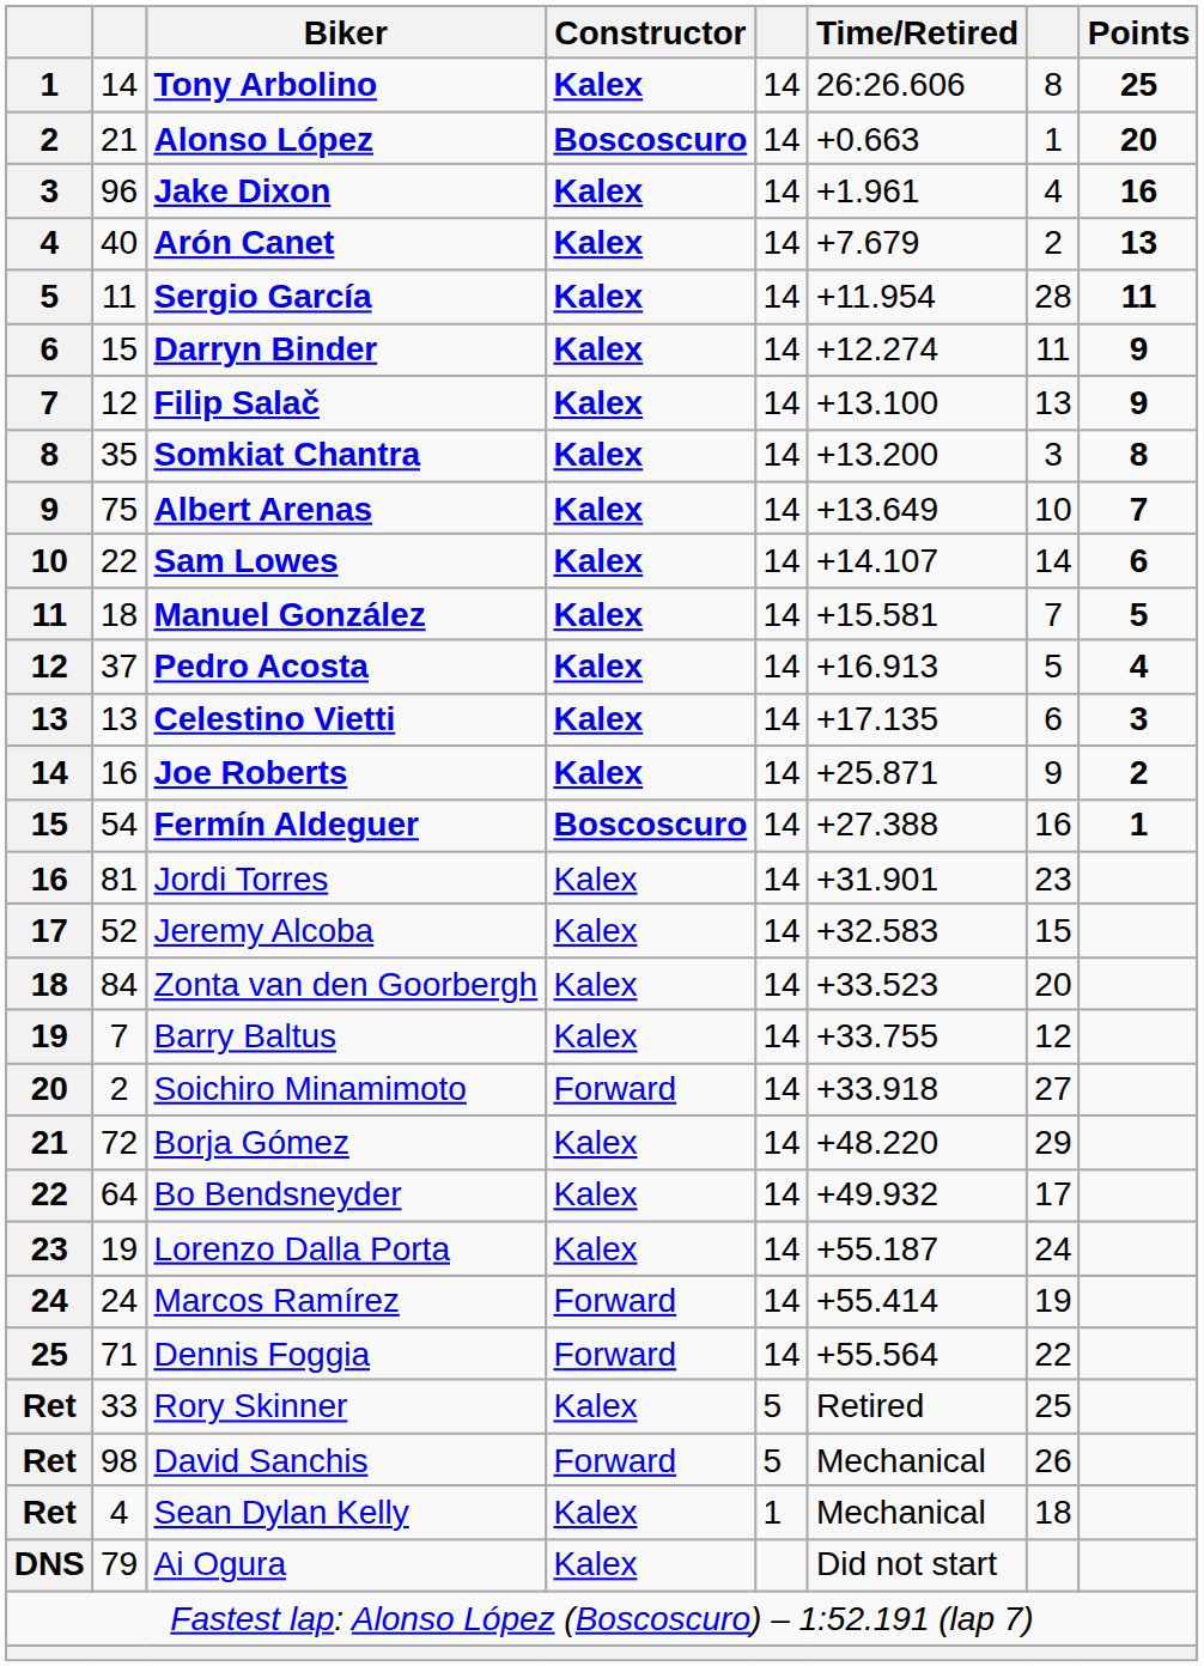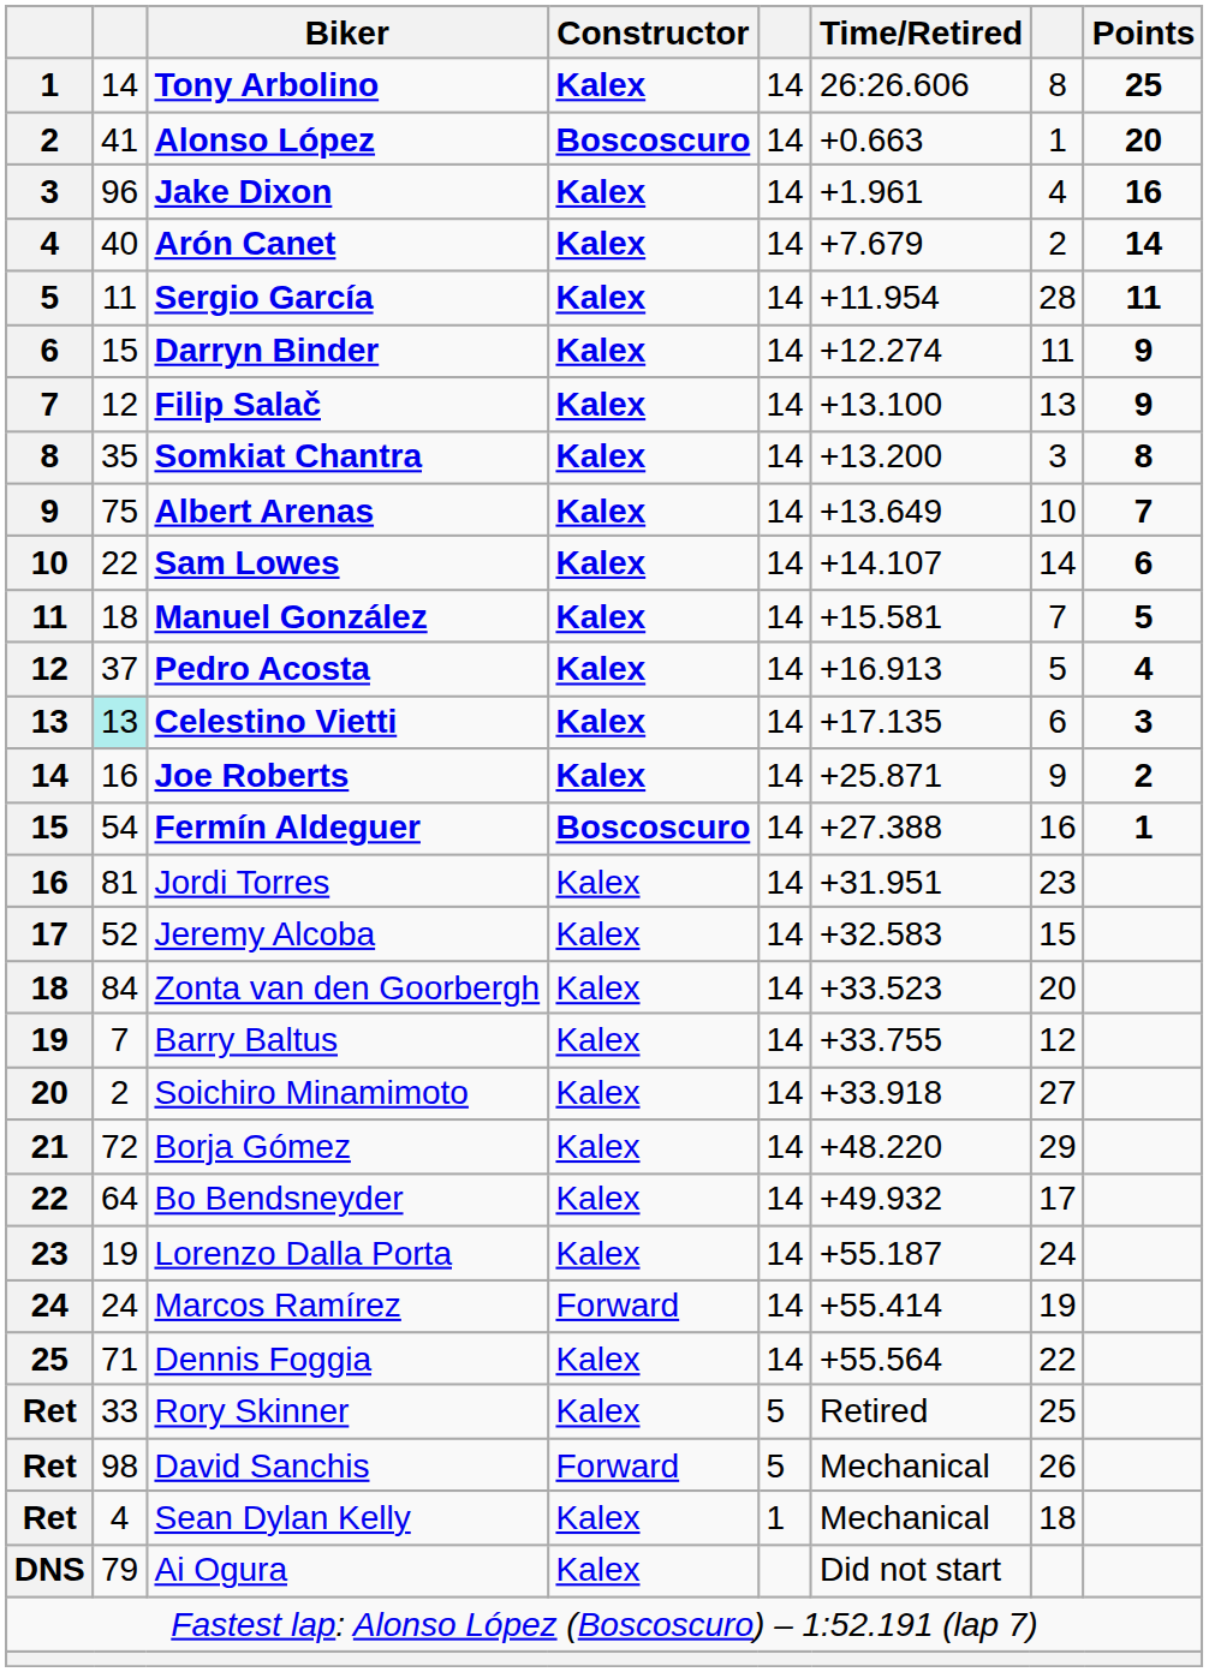Alonso López | column 2: 21 -> 41
Arón Canet | Points: 13 -> 14
Celestino Vietti | column 2: no background -> paleturquoise background
Jordi Torres | Time/Retired: +31.901 -> +31.951
Soichiro Minamimoto | Constructor: Forward -> Kalex
Dennis Foggia | Constructor: Forward -> Kalex
